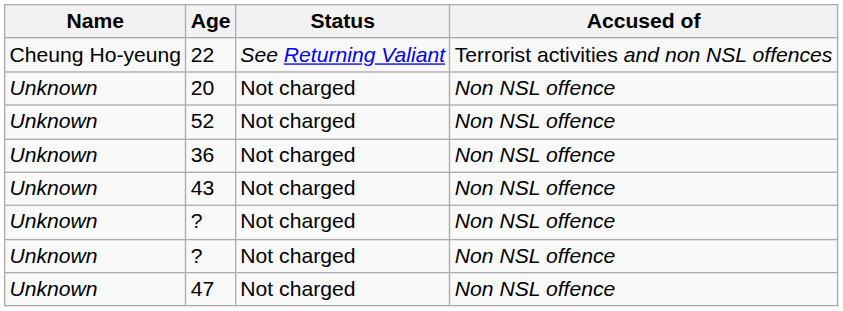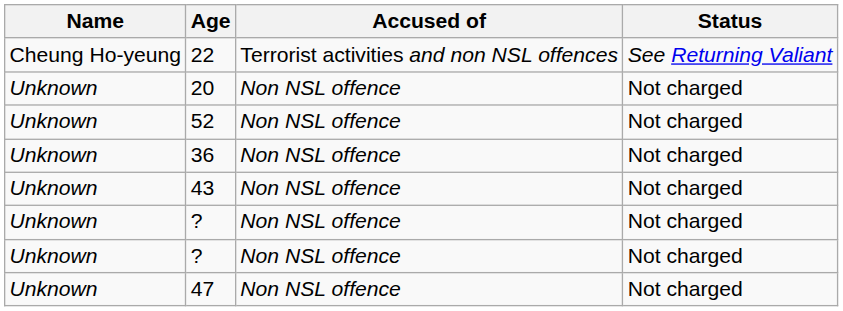columns swapped: Accused of <-> Status
